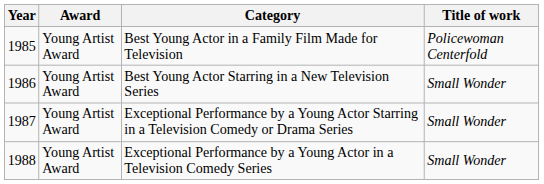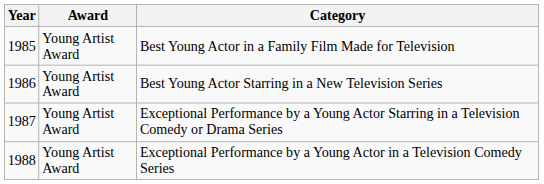- column: Title of work | Policewoman Centerfold | Small Wonder | Small Wonder | Small Wonder
